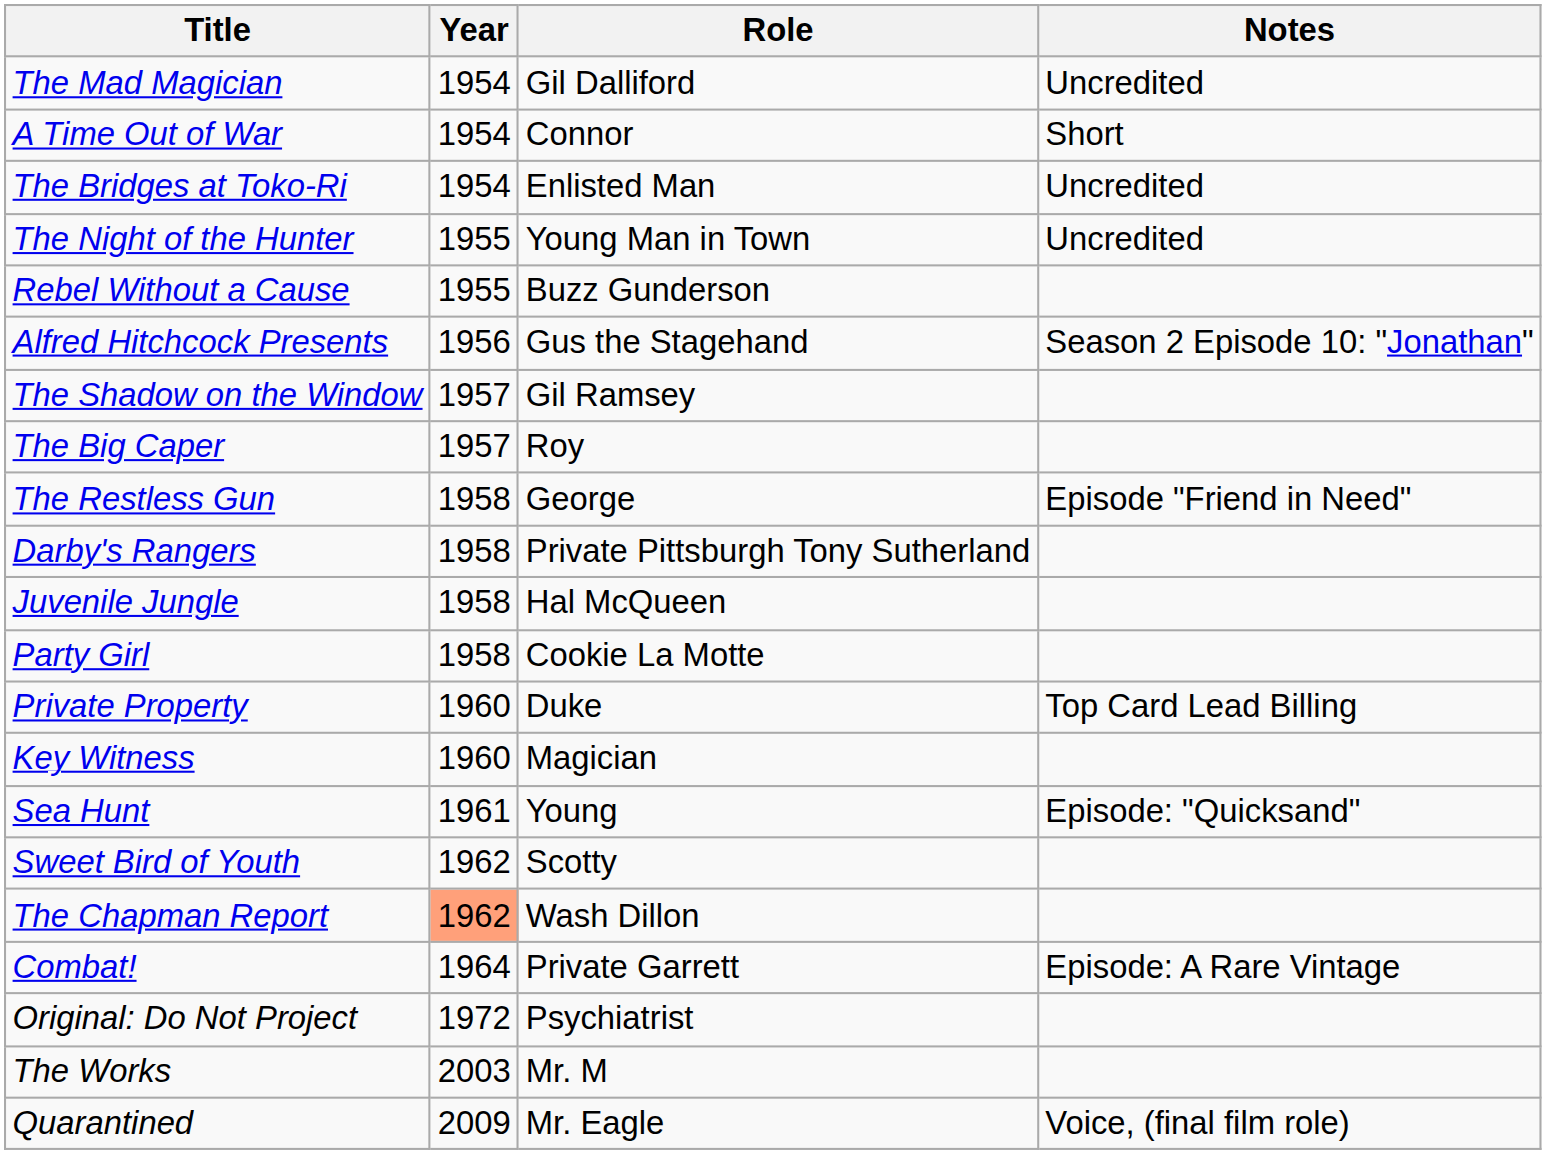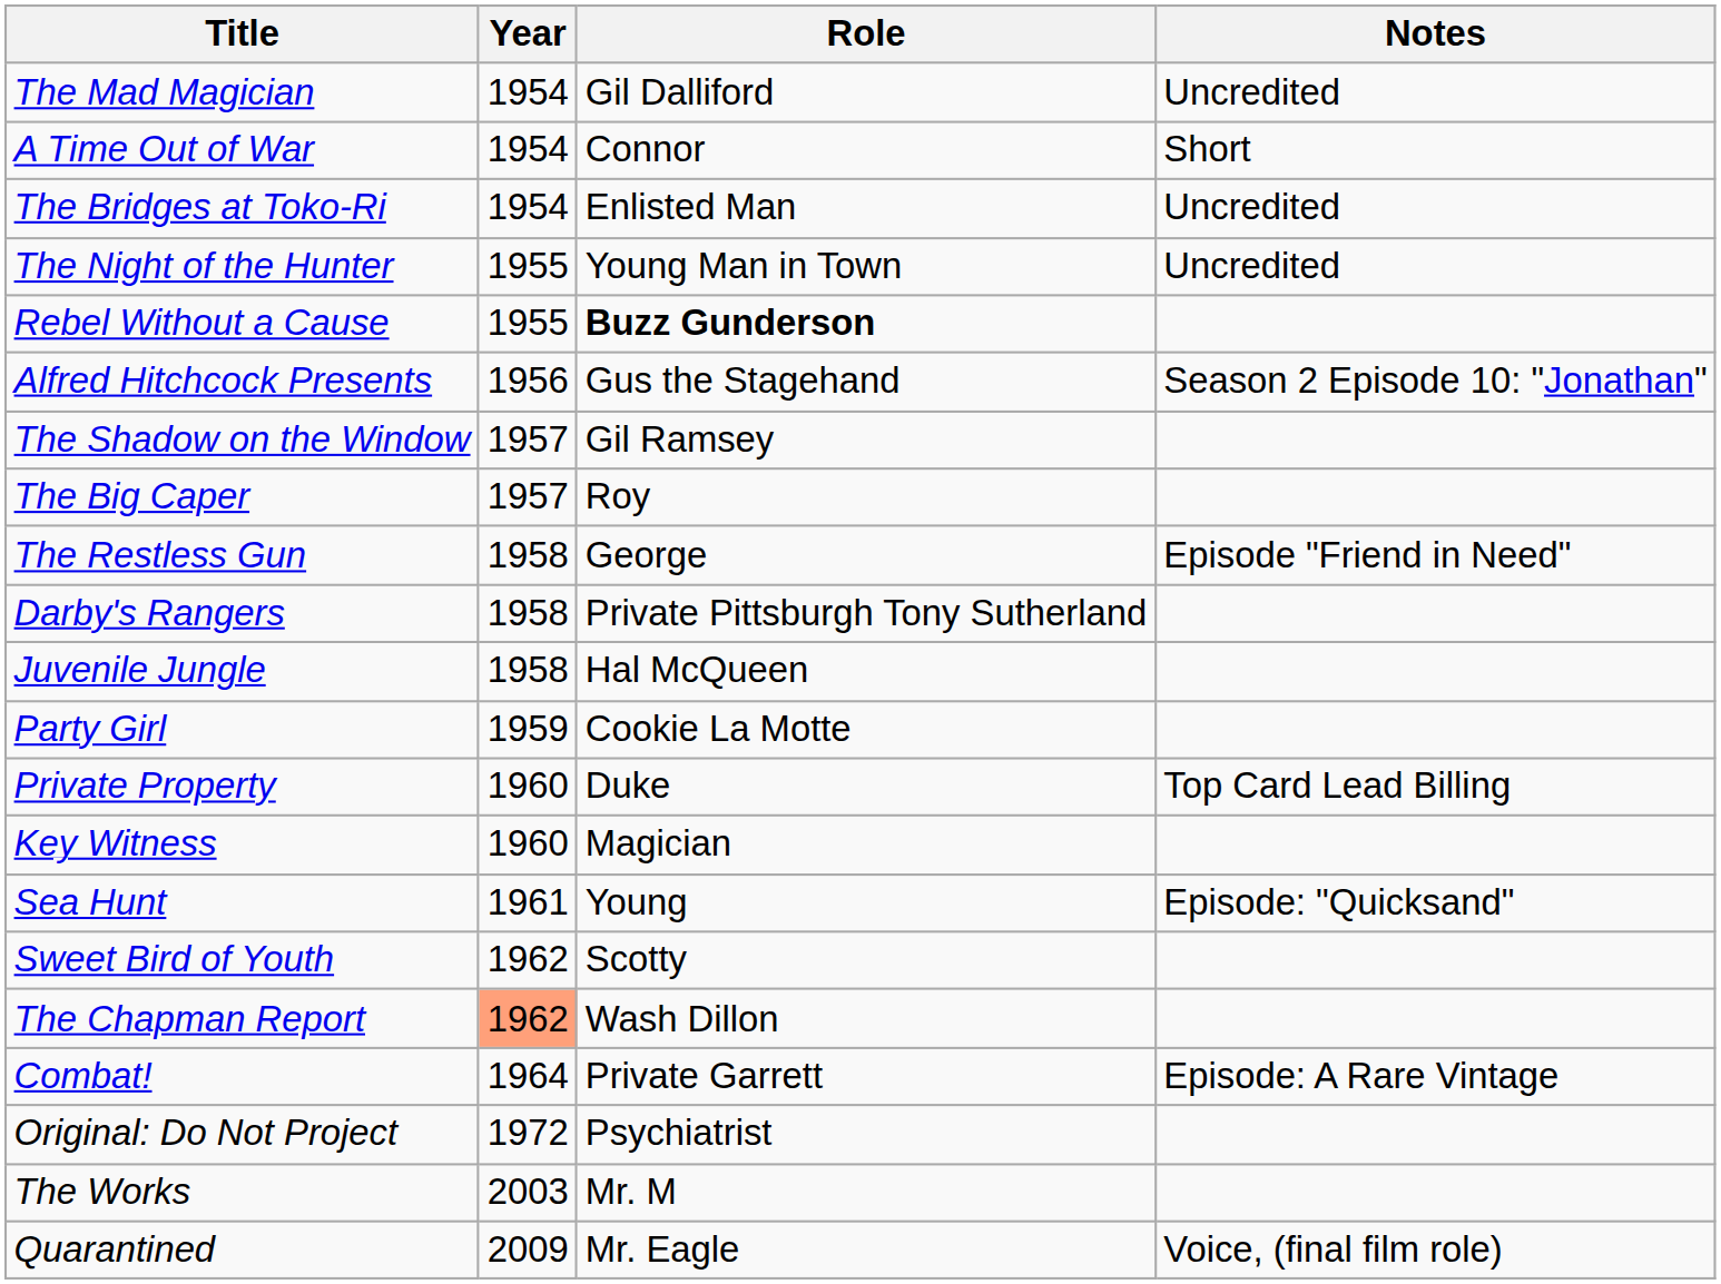Rebel Without a Cause | Role: normal -> bold
Party Girl | Year: 1958 -> 1959
